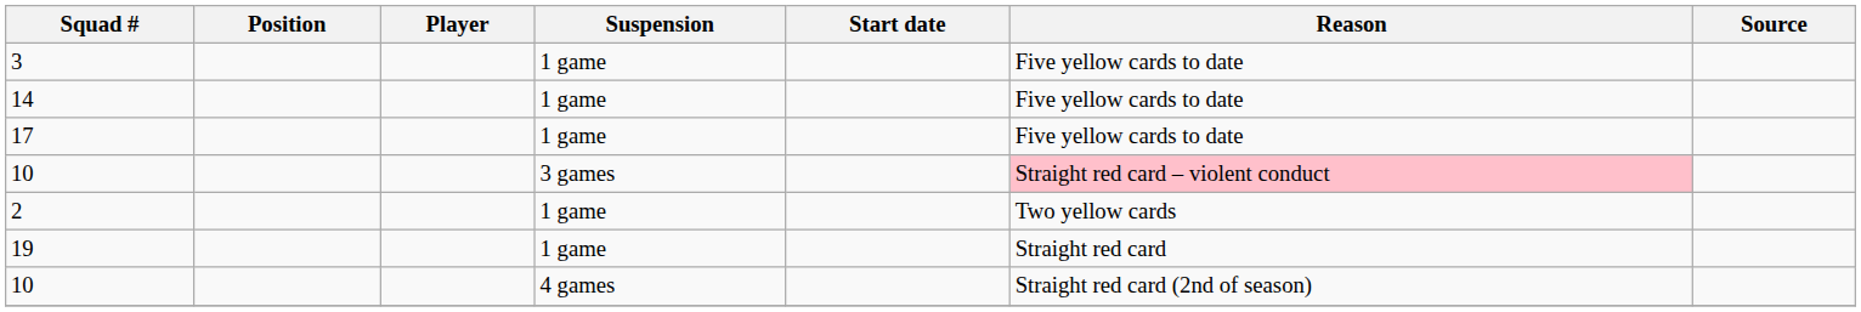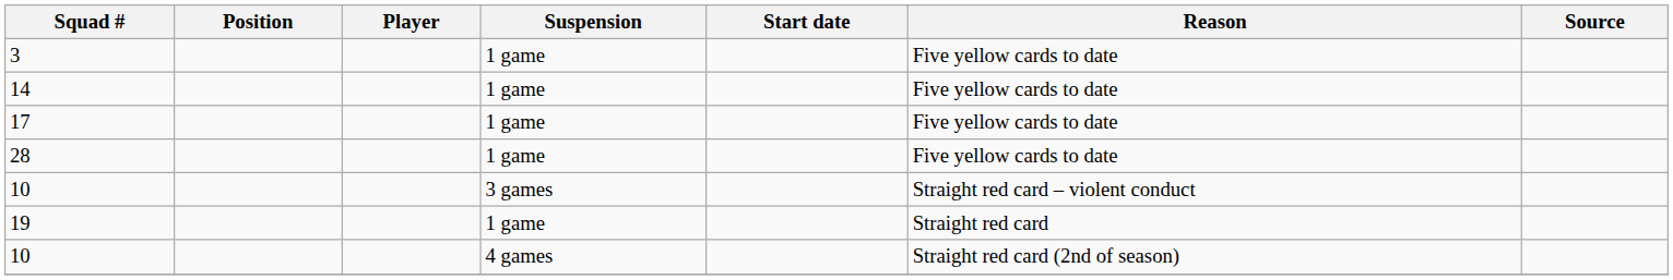+ row: 28 | 1 game | Five yellow cards to date
10 / 3 games | Reason: pink background -> no background
- row: 2 | 1 game | Two yellow cards
